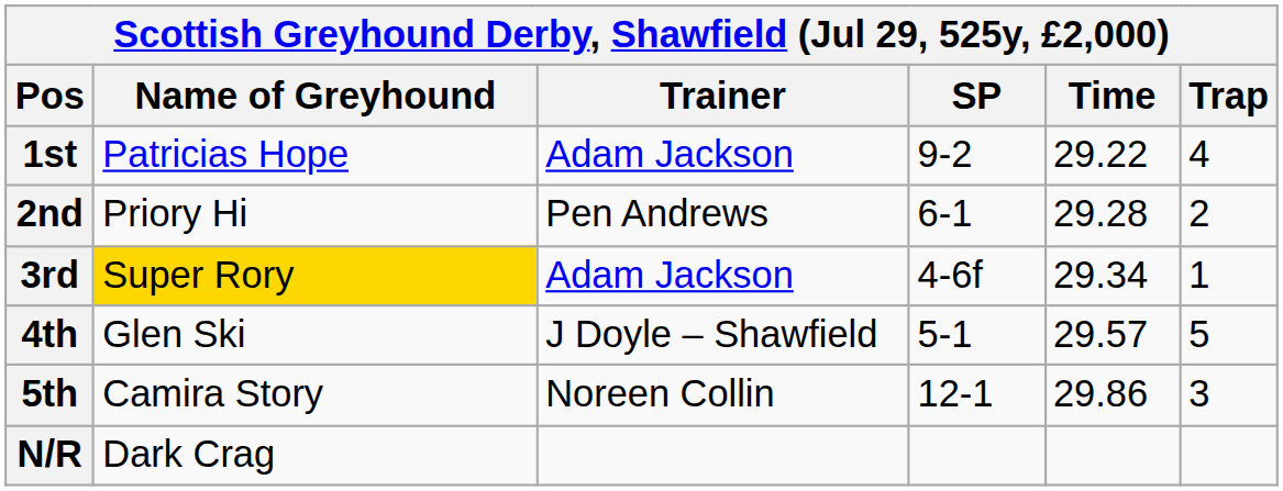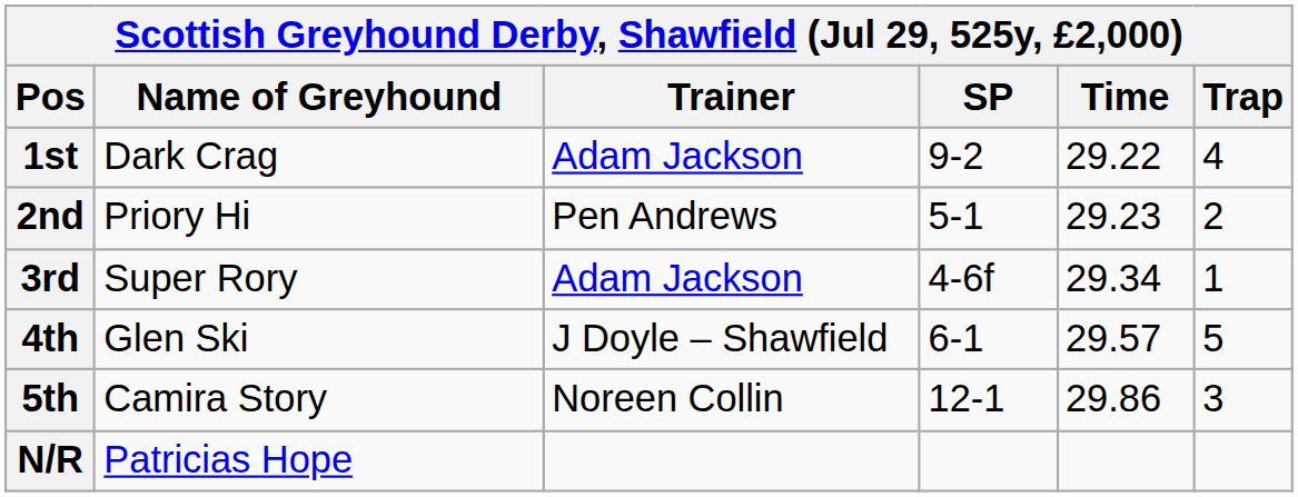1st | Name of Greyhound: Patricias Hope -> Dark Crag
2nd | SP: 6-1 -> 5-1
2nd | Time: 29.28 -> 29.23
3rd | Name of Greyhound: gold background -> no background
4th | SP: 5-1 -> 6-1
N/R | Name of Greyhound: Dark Crag -> Patricias Hope
